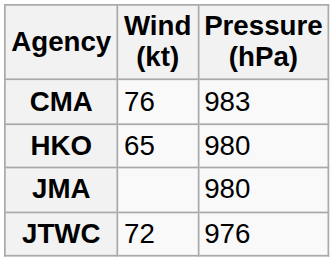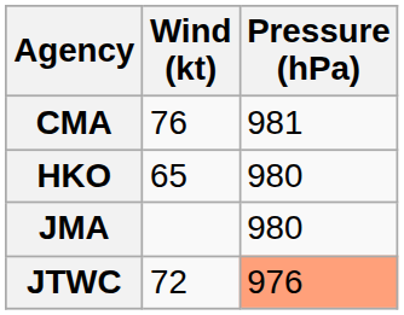CMA | Pressure (hPa): 983 -> 981
JTWC | Pressure (hPa): no background -> lightsalmon background
